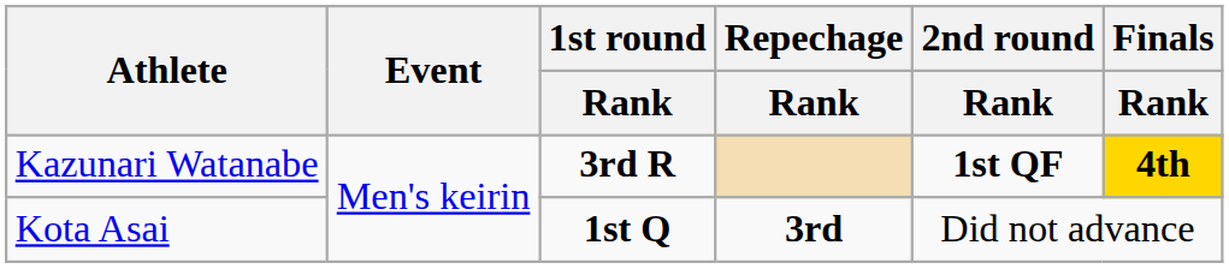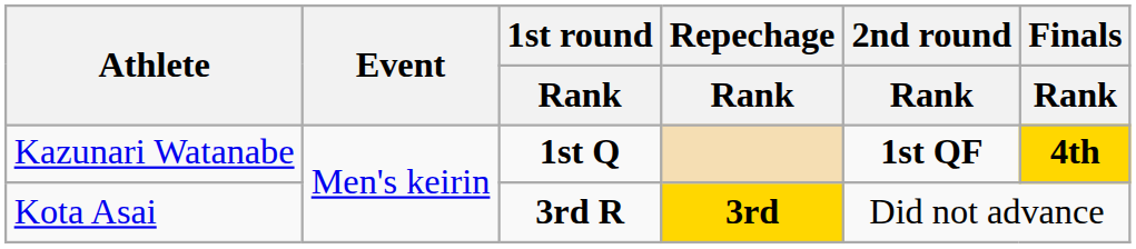Kazunari Watanabe | 1st round / Rank: 3rd R -> 1st Q
Kota Asai | 1st round / Rank: 1st Q -> 3rd R
Kota Asai | Repechage / Rank: no background -> gold background
